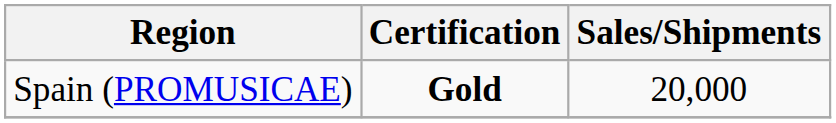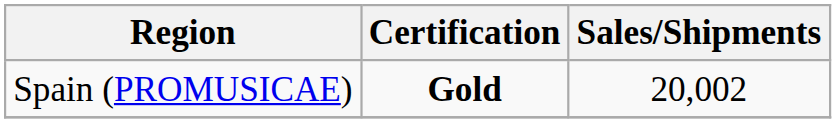Spain (PROMUSICAE) | Sales/Shipments: 20,000 -> 20,002
